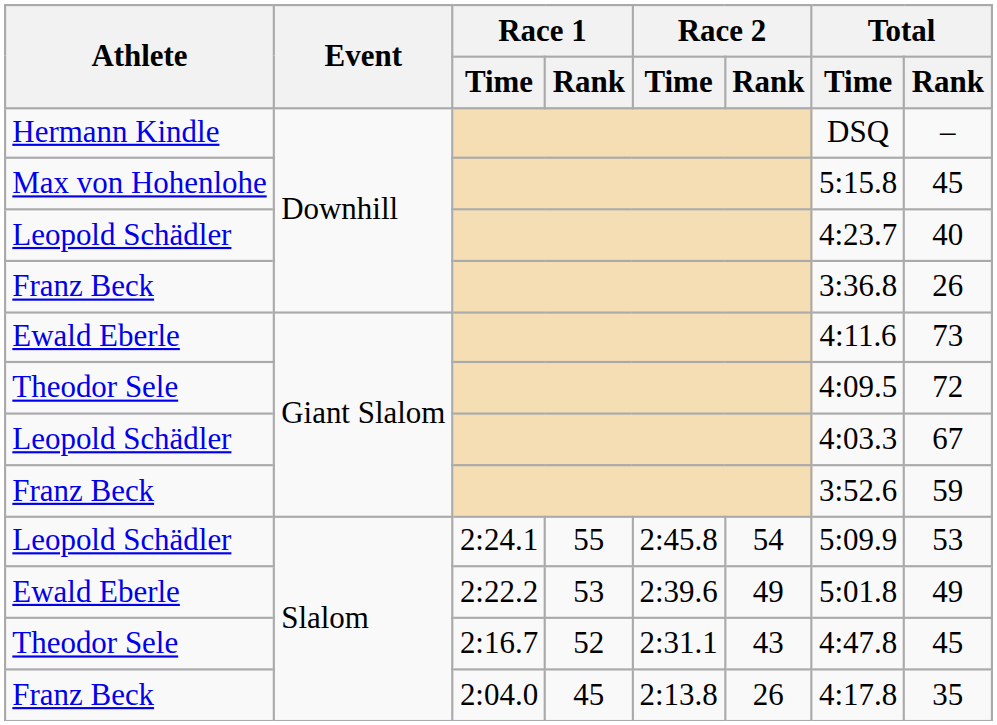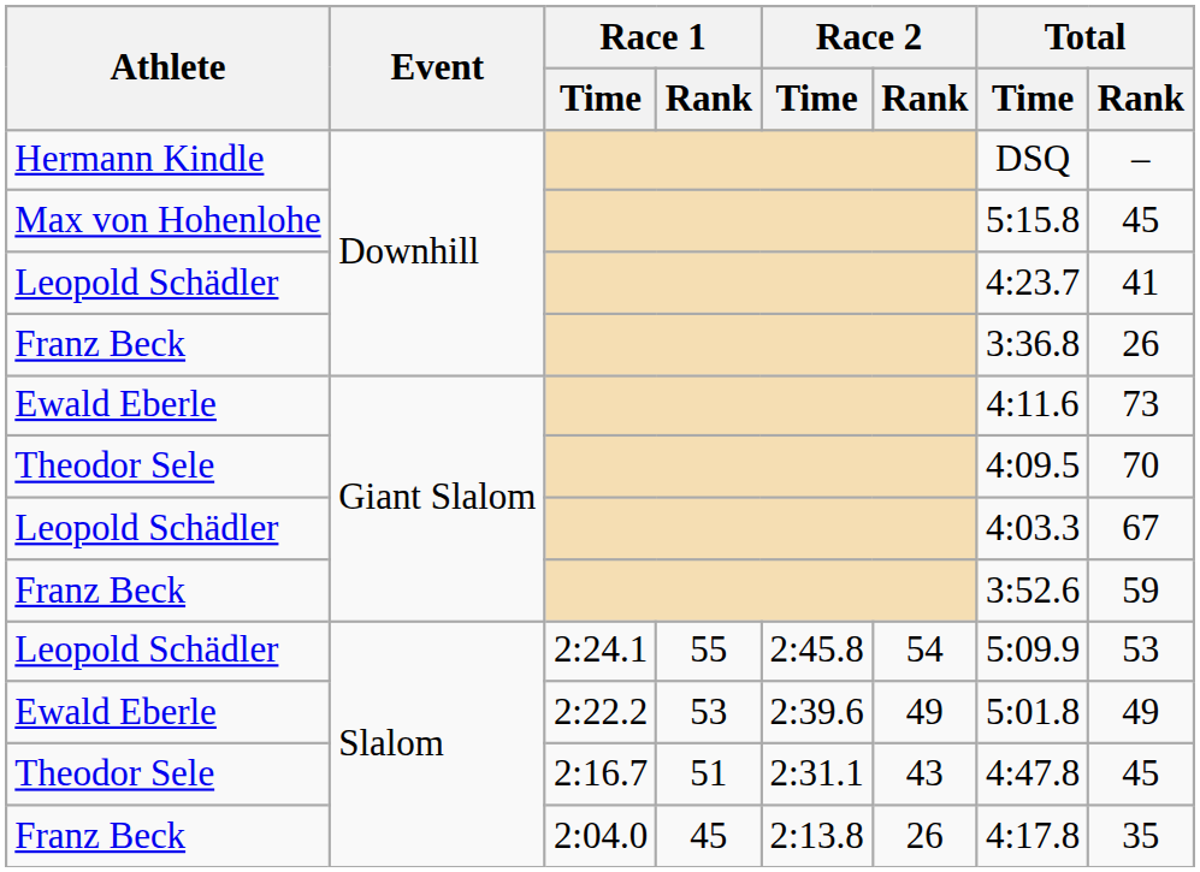Leopold Schädler / Downhill | Total / Rank: 40 -> 41
Theodor Sele / Giant Slalom | Total / Rank: 72 -> 70
Theodor Sele / Slalom | Race 1 / Rank: 52 -> 51
